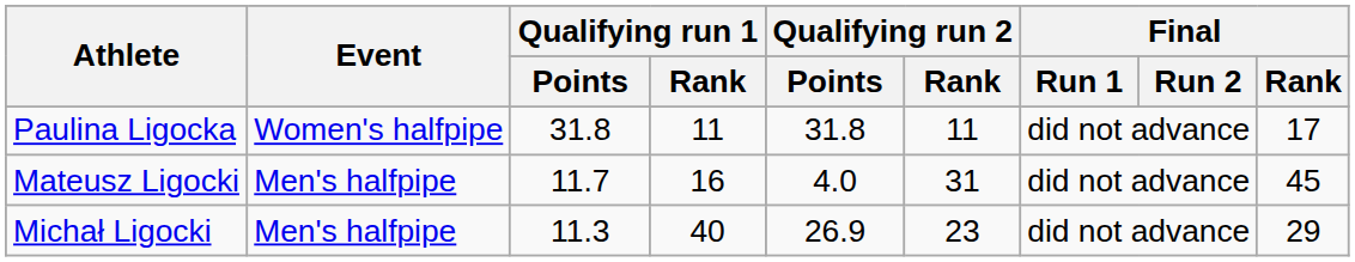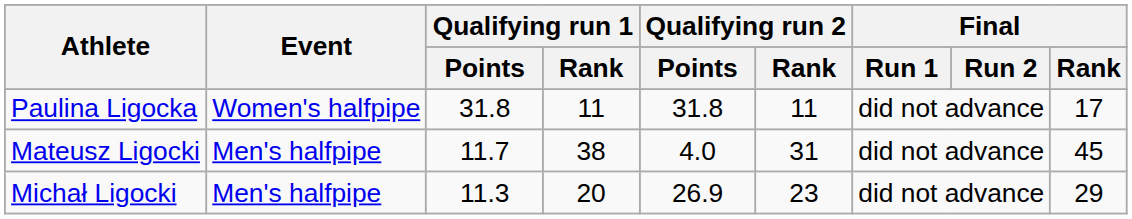Mateusz Ligocki | Qualifying run 1 / Rank: 16 -> 38
Michał Ligocki | Qualifying run 1 / Rank: 40 -> 20
